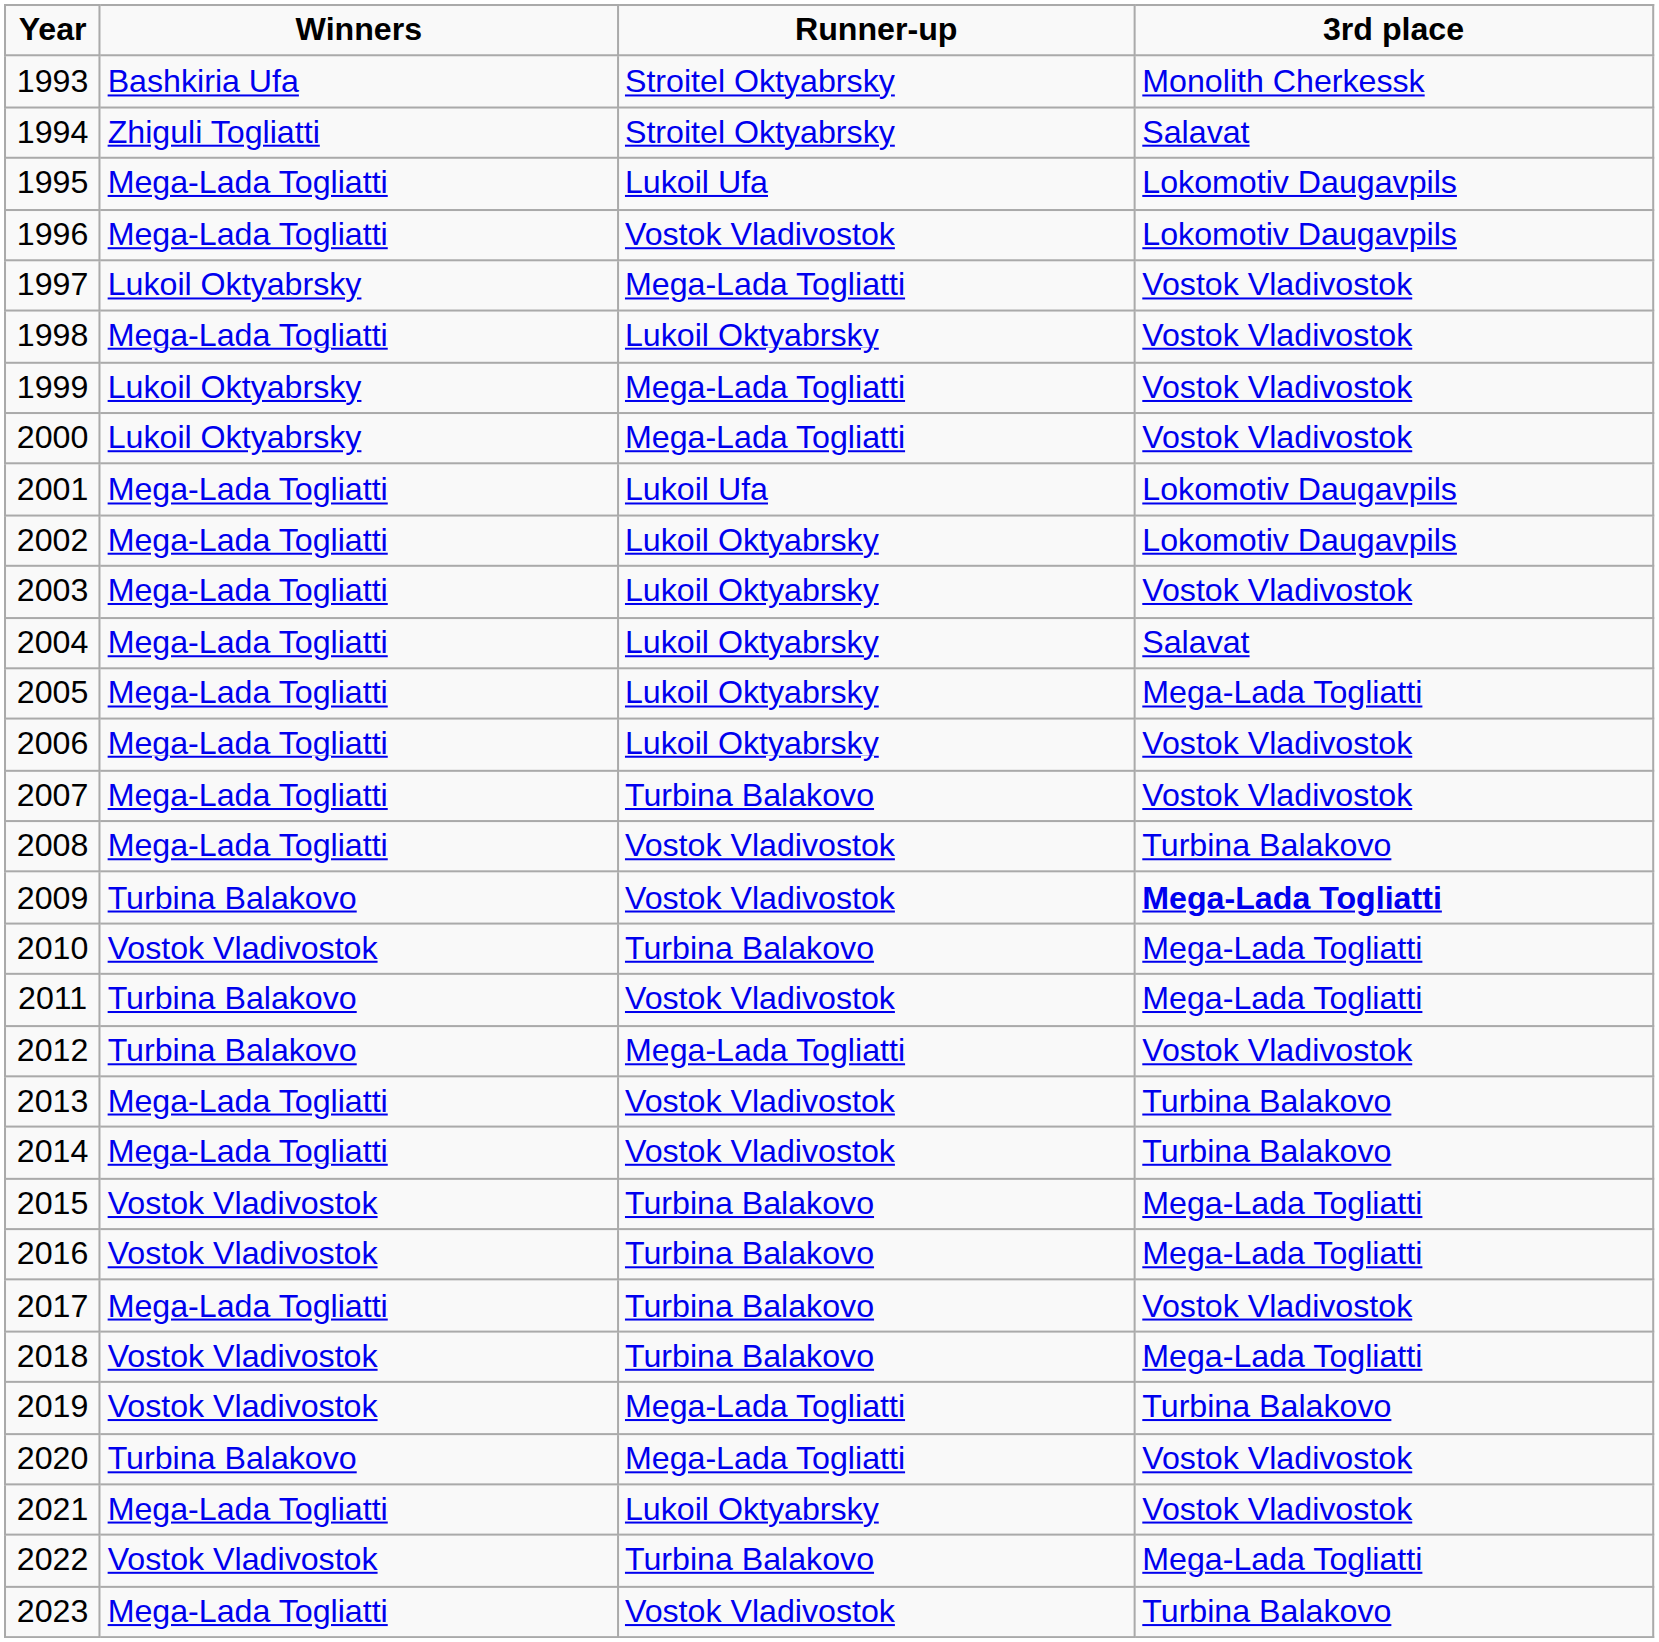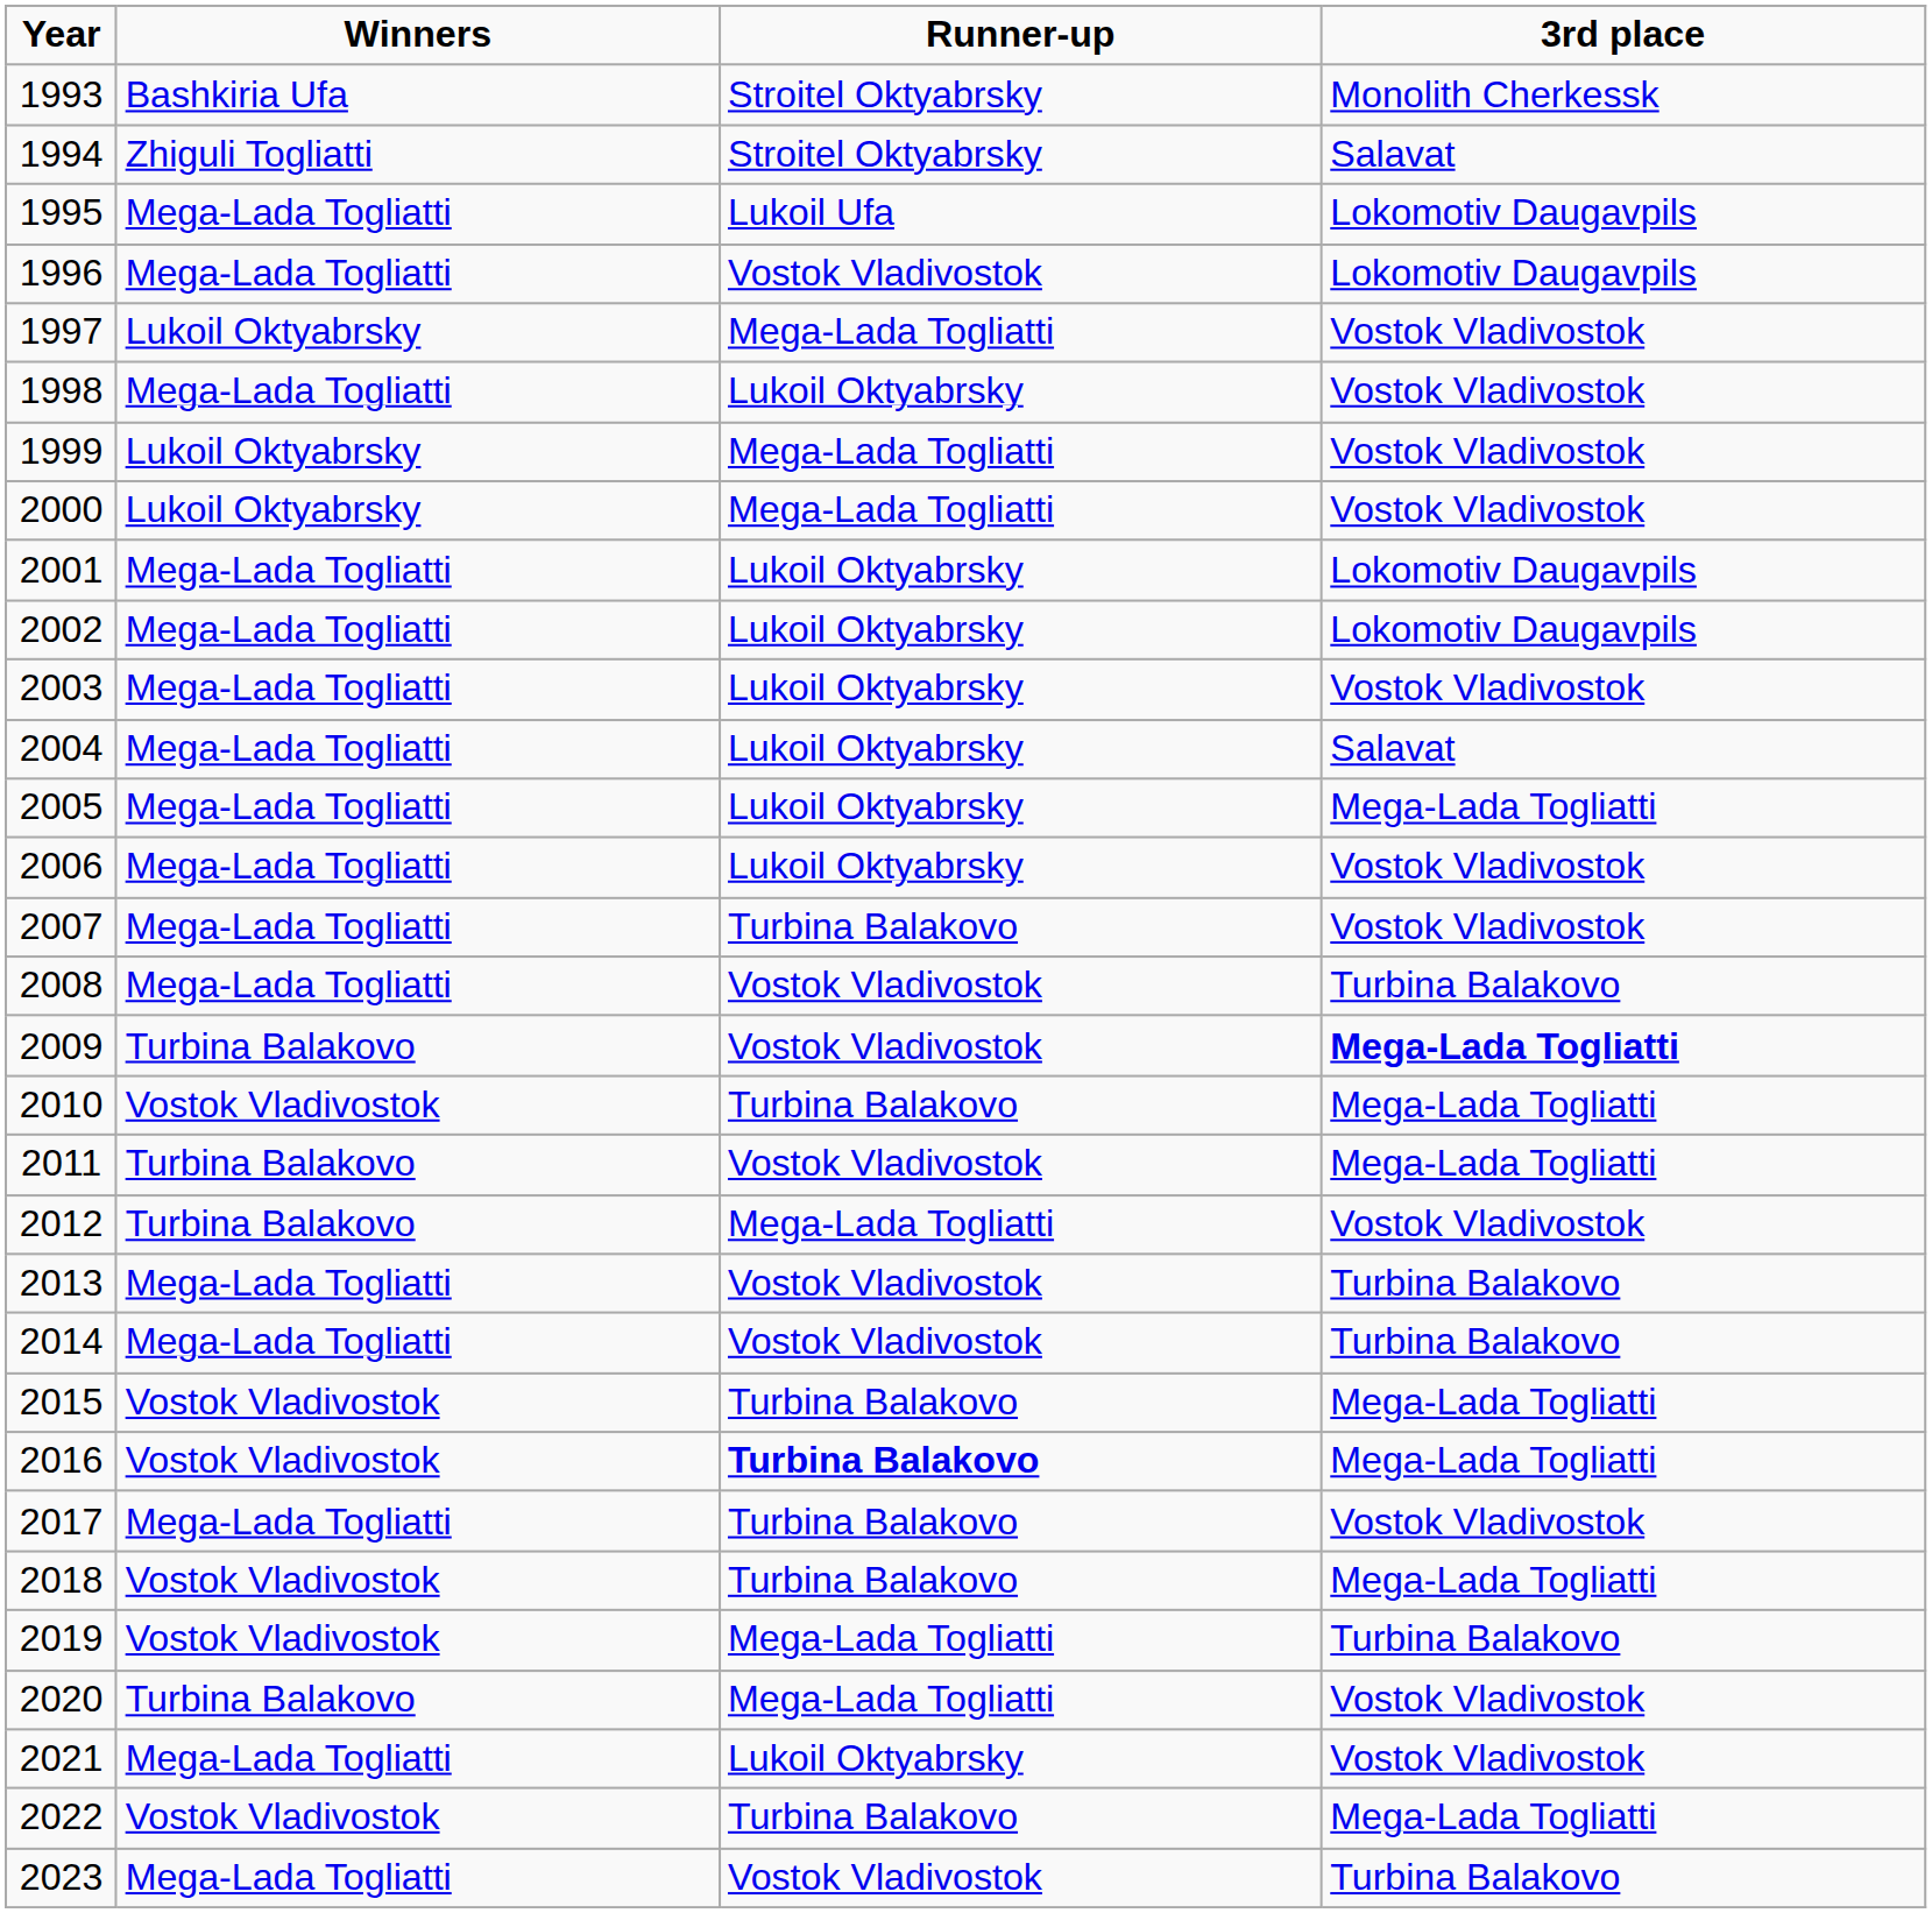2001 | Runner-up: Lukoil Ufa -> Lukoil Oktyabrsky
2016 | Runner-up: normal -> bold
